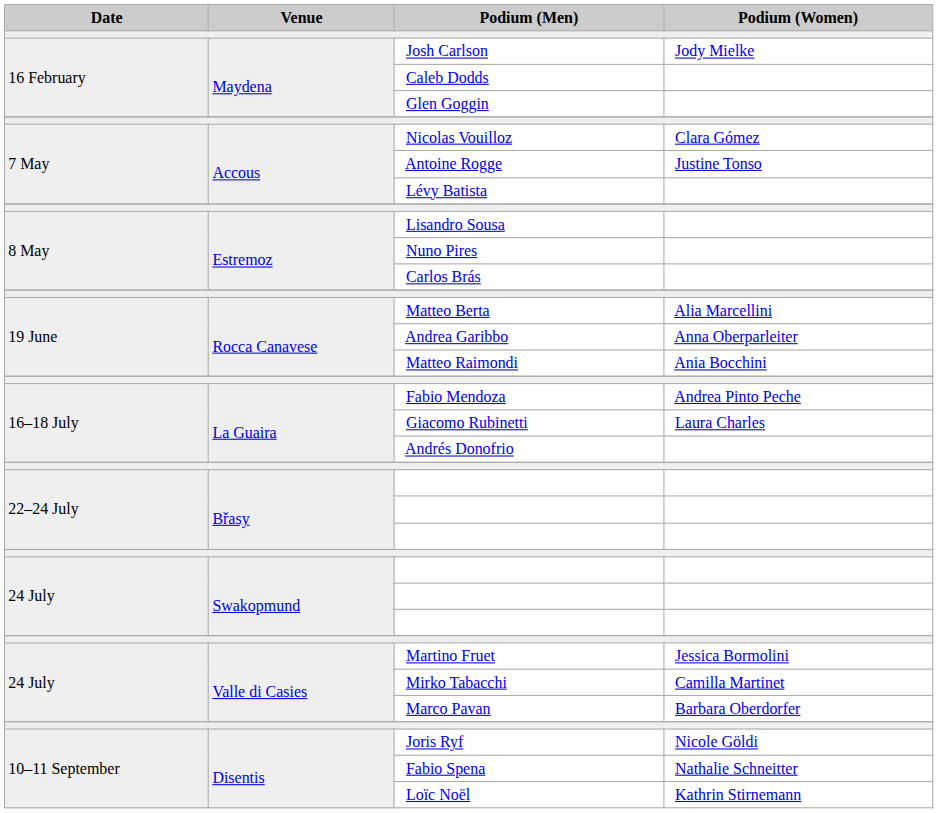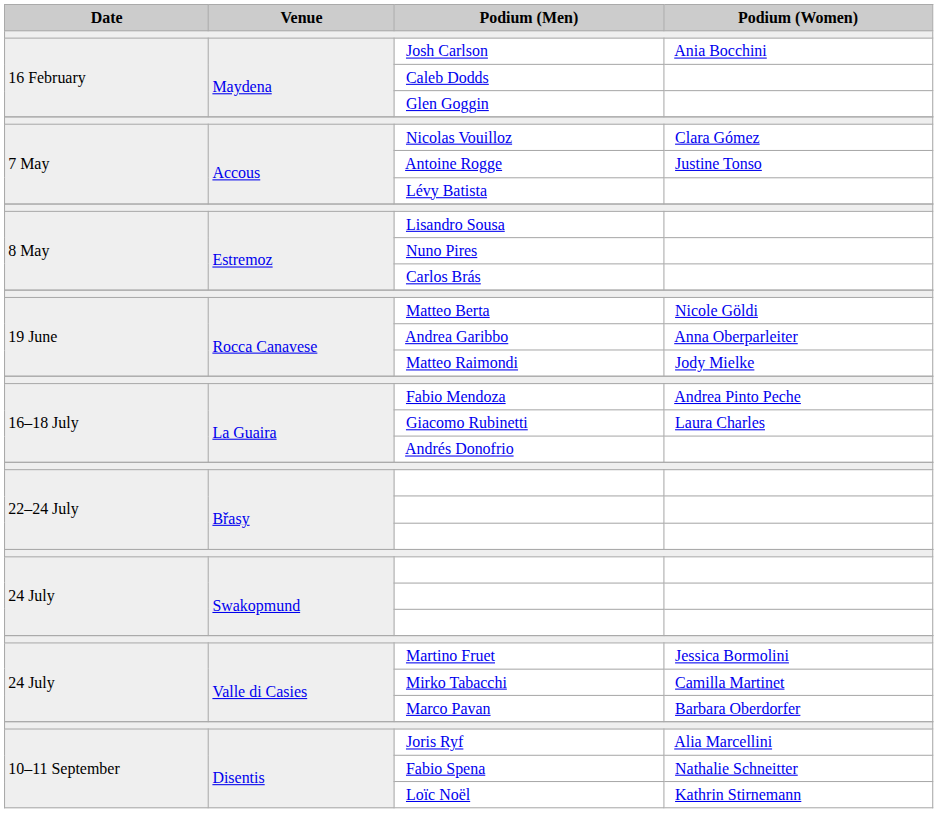Josh Carlson | Podium (Women): Jody Mielke -> Ania Bocchini
Matteo Berta | Podium (Women): Alia Marcellini -> Nicole Göldi
Matteo Raimondi | Podium (Women): Ania Bocchini -> Jody Mielke
Joris Ryf | Podium (Women): Nicole Göldi -> Alia Marcellini
